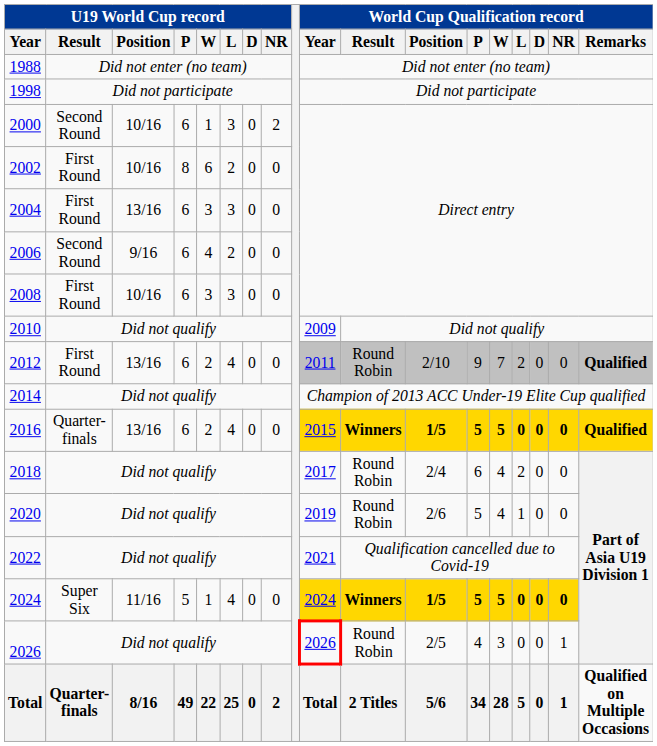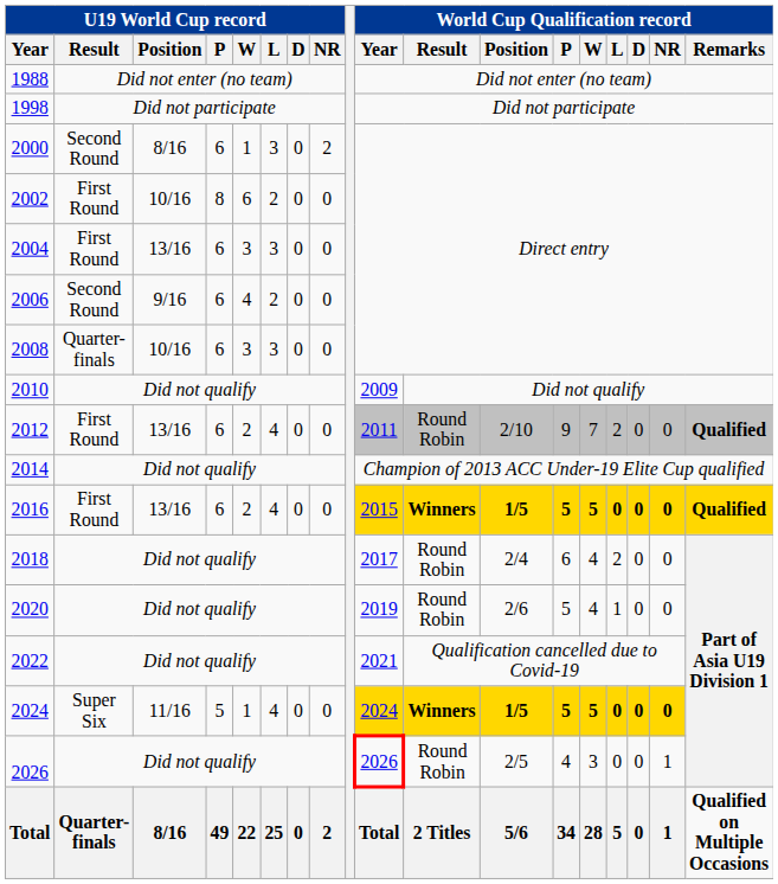2000 | U19 World Cup record / Position: 10/16 -> 8/16
2008 | U19 World Cup record / Result: First Round -> Quarter-finals
2016 | U19 World Cup record / Result: Quarter-finals -> First Round
